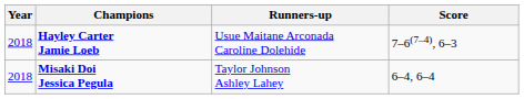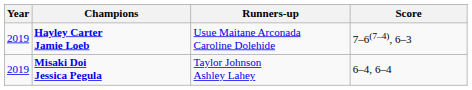Hayley Carter Jamie Loeb | Year: 2018 -> 2019
Misaki Doi Jessica Pegula | Year: 2018 -> 2019
